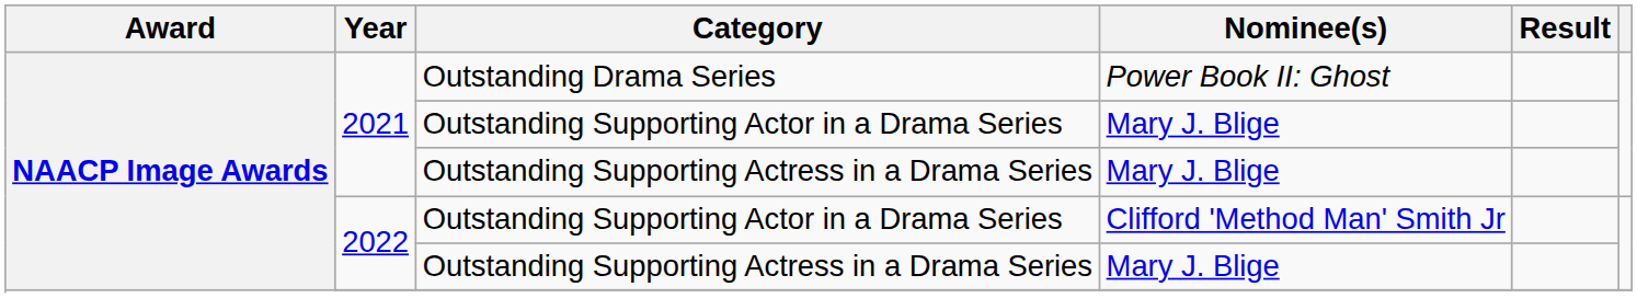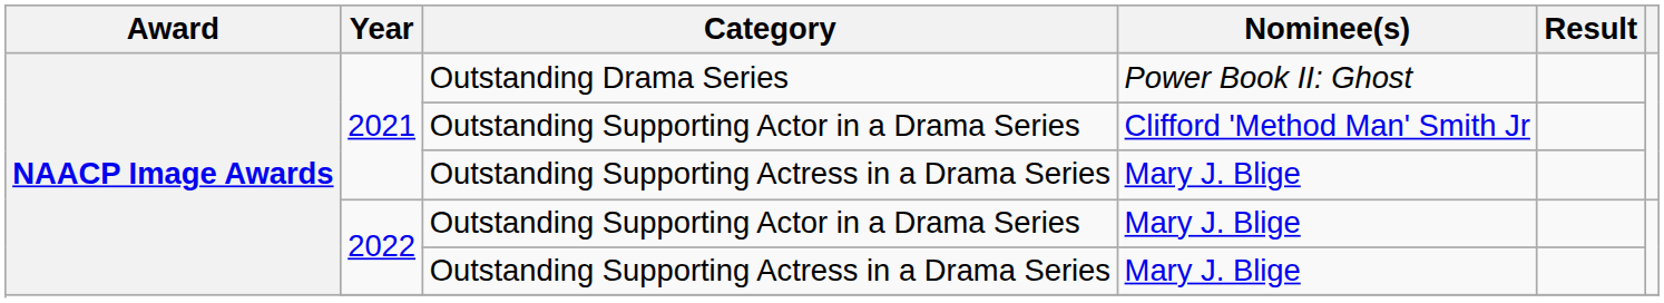2021 / Outstanding Supporting Actor in a Drama Series | Nominee(s): Mary J. Blige -> Clifford 'Method Man' Smith Jr
2022 / Outstanding Supporting Actor in a Drama Series | Nominee(s): Clifford 'Method Man' Smith Jr -> Mary J. Blige
